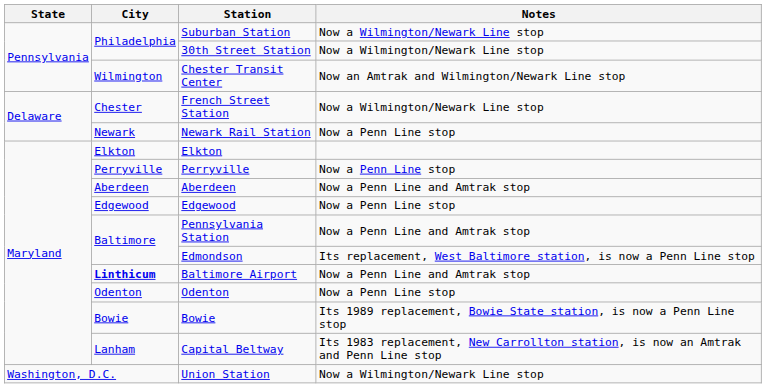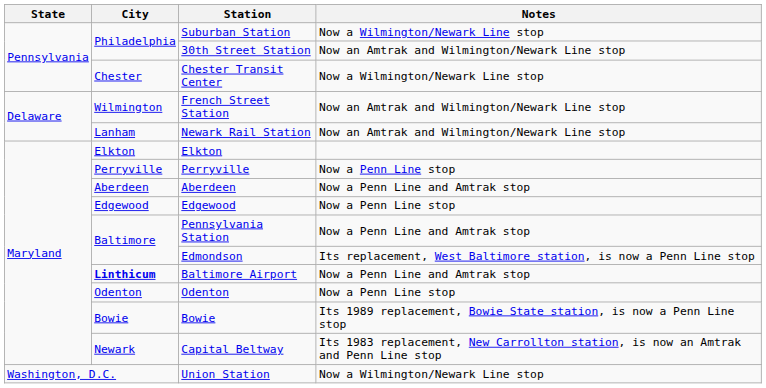30th Street Station | Notes: Now a Wilmington/Newark Line stop -> Now an Amtrak and Wilmington/Newark Line stop
Chester Transit Center | City: Wilmington -> Chester
Chester Transit Center | Notes: Now an Amtrak and Wilmington/Newark Line stop -> Now a Wilmington/Newark Line stop
French Street Station | City: Chester -> Wilmington
French Street Station | Notes: Now a Wilmington/Newark Line stop -> Now an Amtrak and Wilmington/Newark Line stop
Newark Rail Station | City: Newark -> Lanham
Newark Rail Station | Notes: Now a Penn Line stop -> Now an Amtrak and Wilmington/Newark Line stop
Capital Beltway | City: Lanham -> Newark
